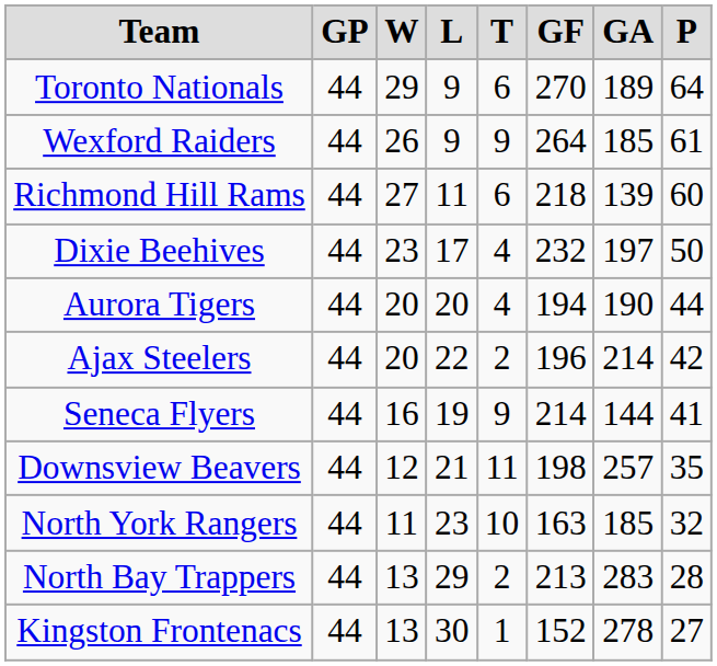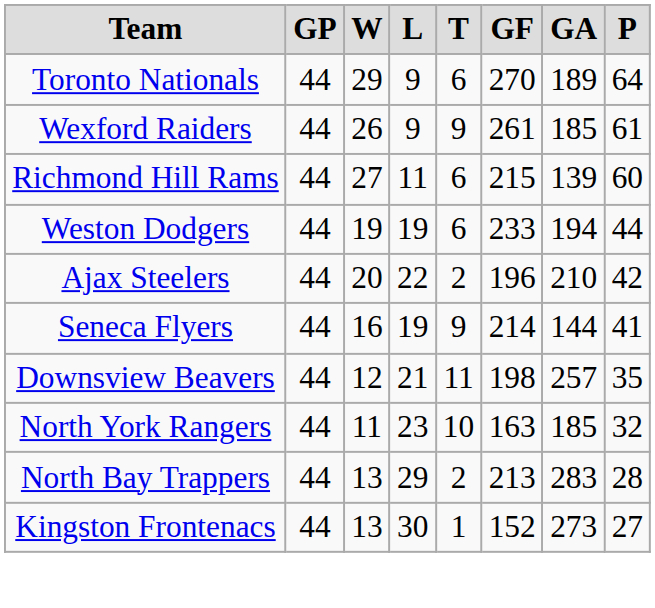Wexford Raiders | GF: 264 -> 261
Richmond Hill Rams | GF: 218 -> 215
- row: Dixie Beehives | 44 | 23 | 17 | 4 | 232 | 197 | 50
- row: Aurora Tigers | 44 | 20 | 20 | 4 | 194 | 190 | 44
+ row: Weston Dodgers | 44 | 19 | 19 | 6 | 233 | 194 | 44
Ajax Steelers | GA: 214 -> 210
Kingston Frontenacs | GA: 278 -> 273
